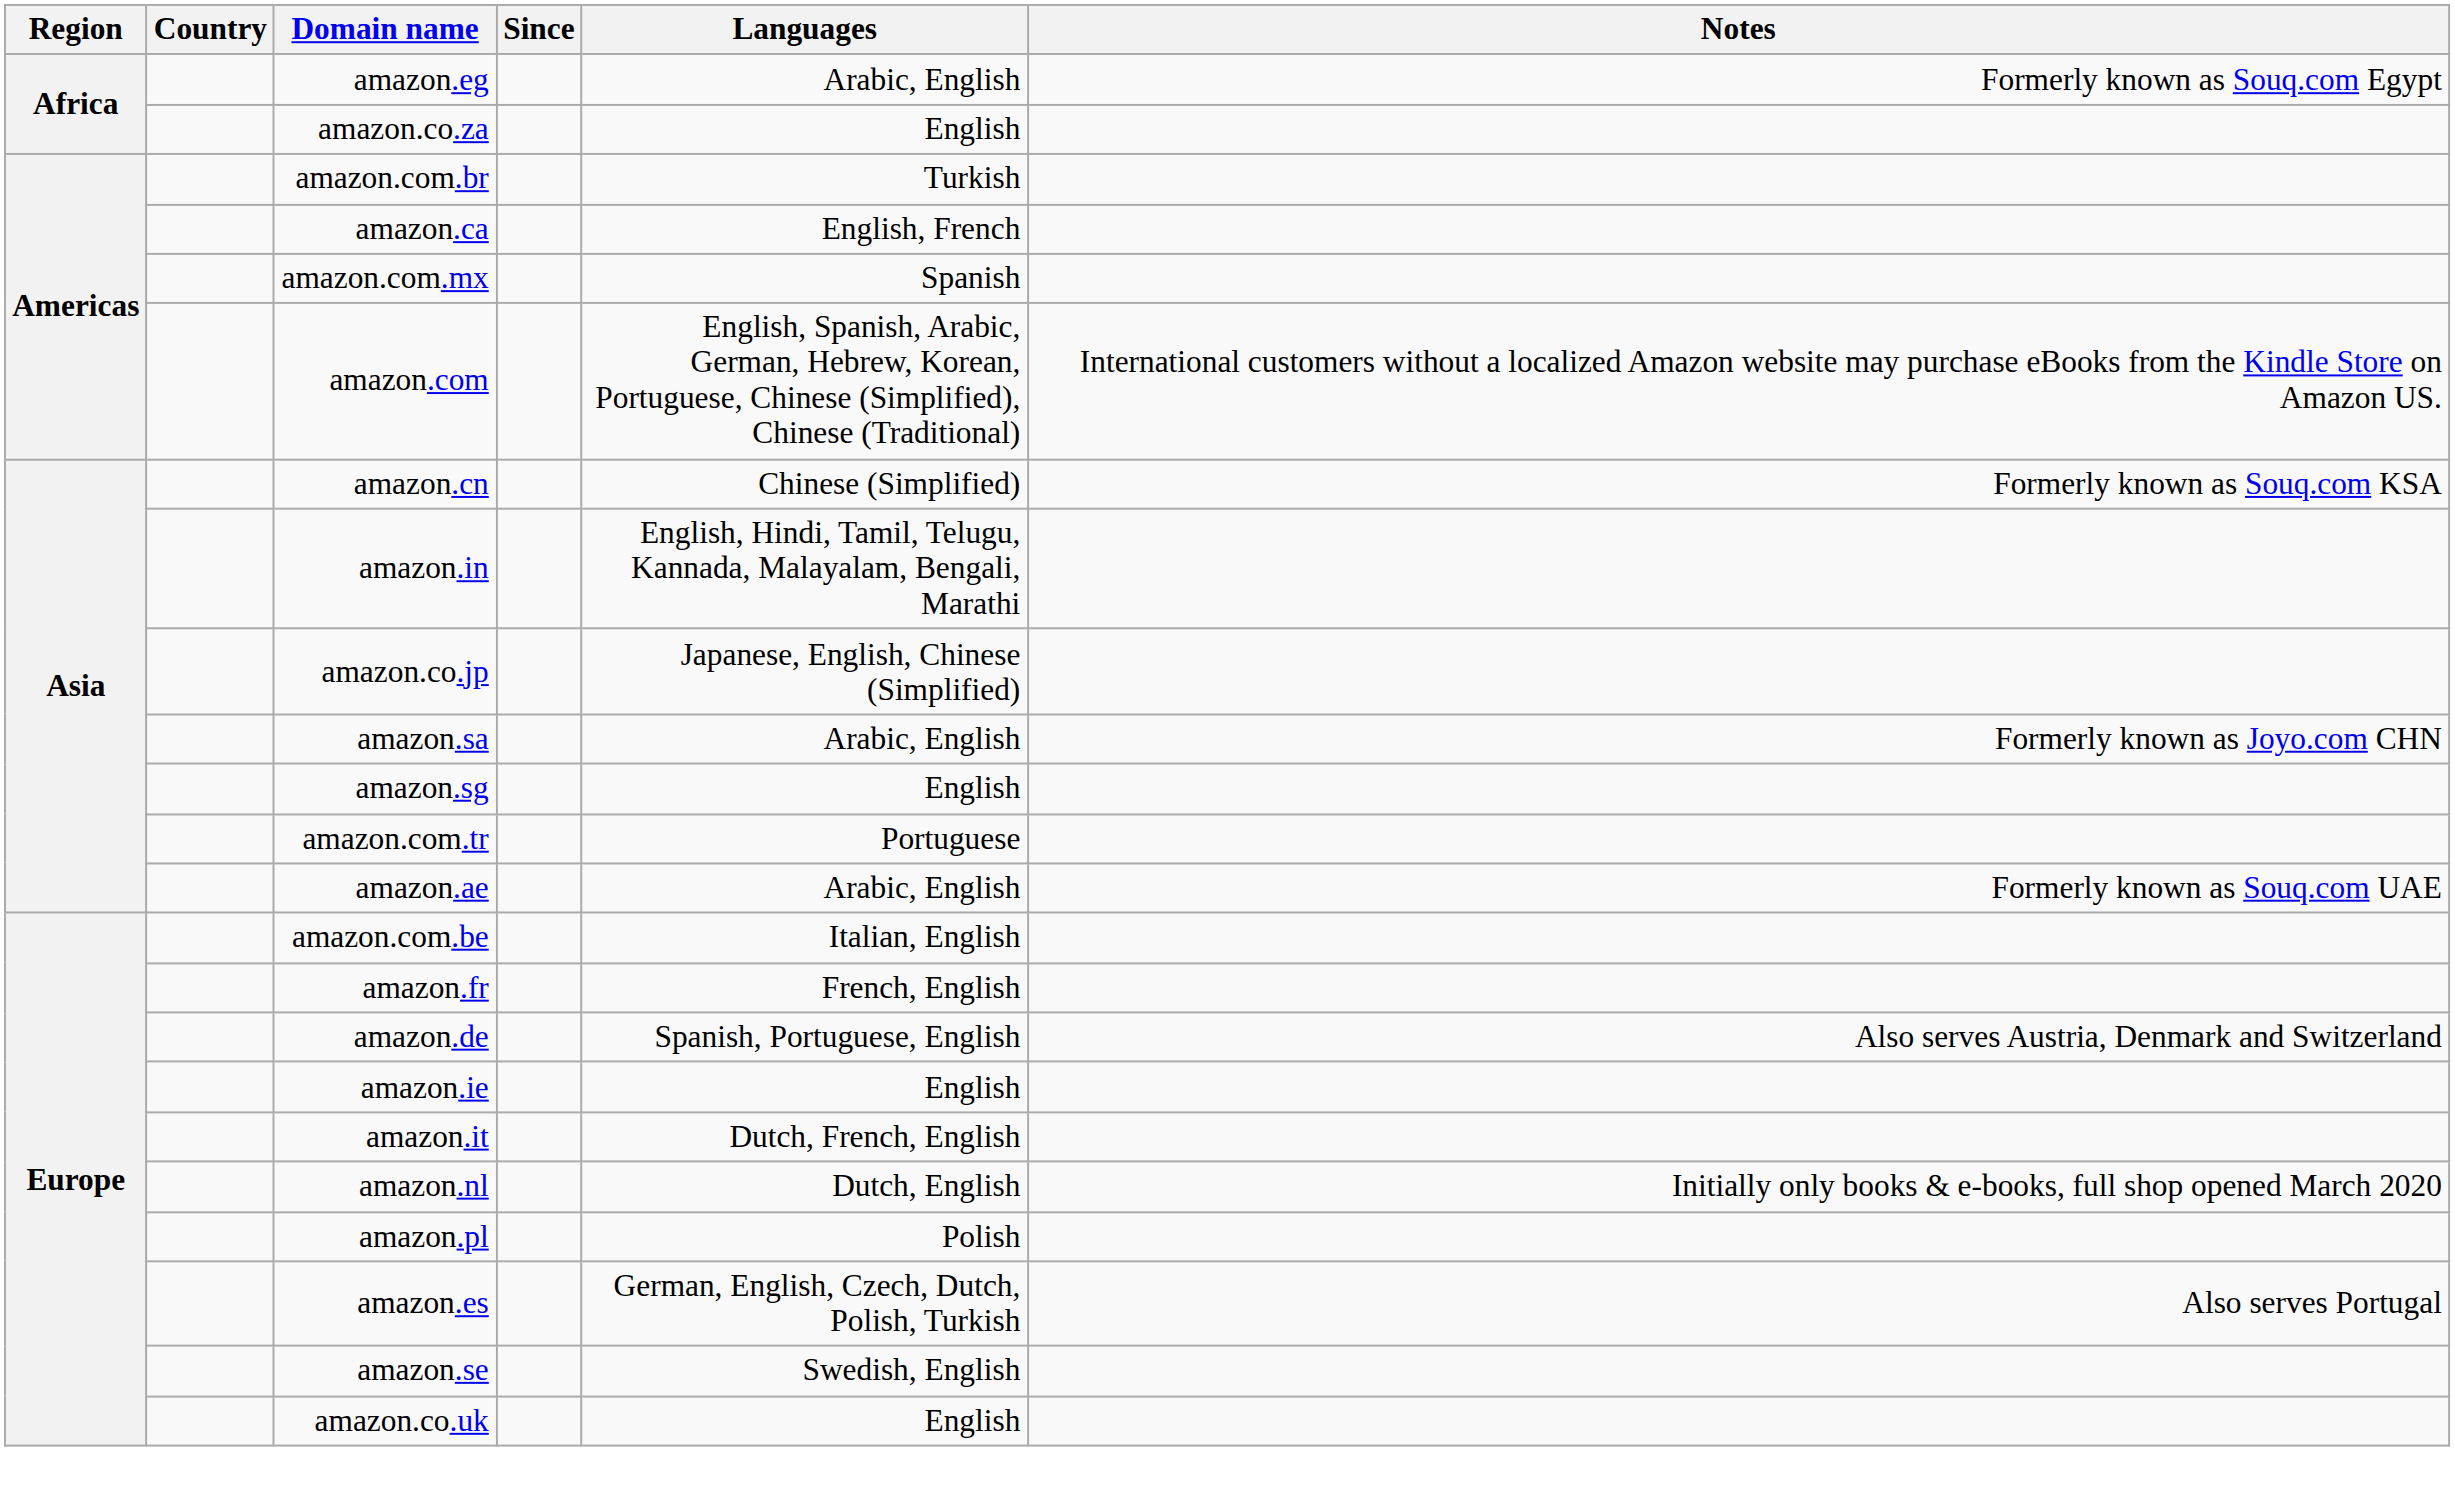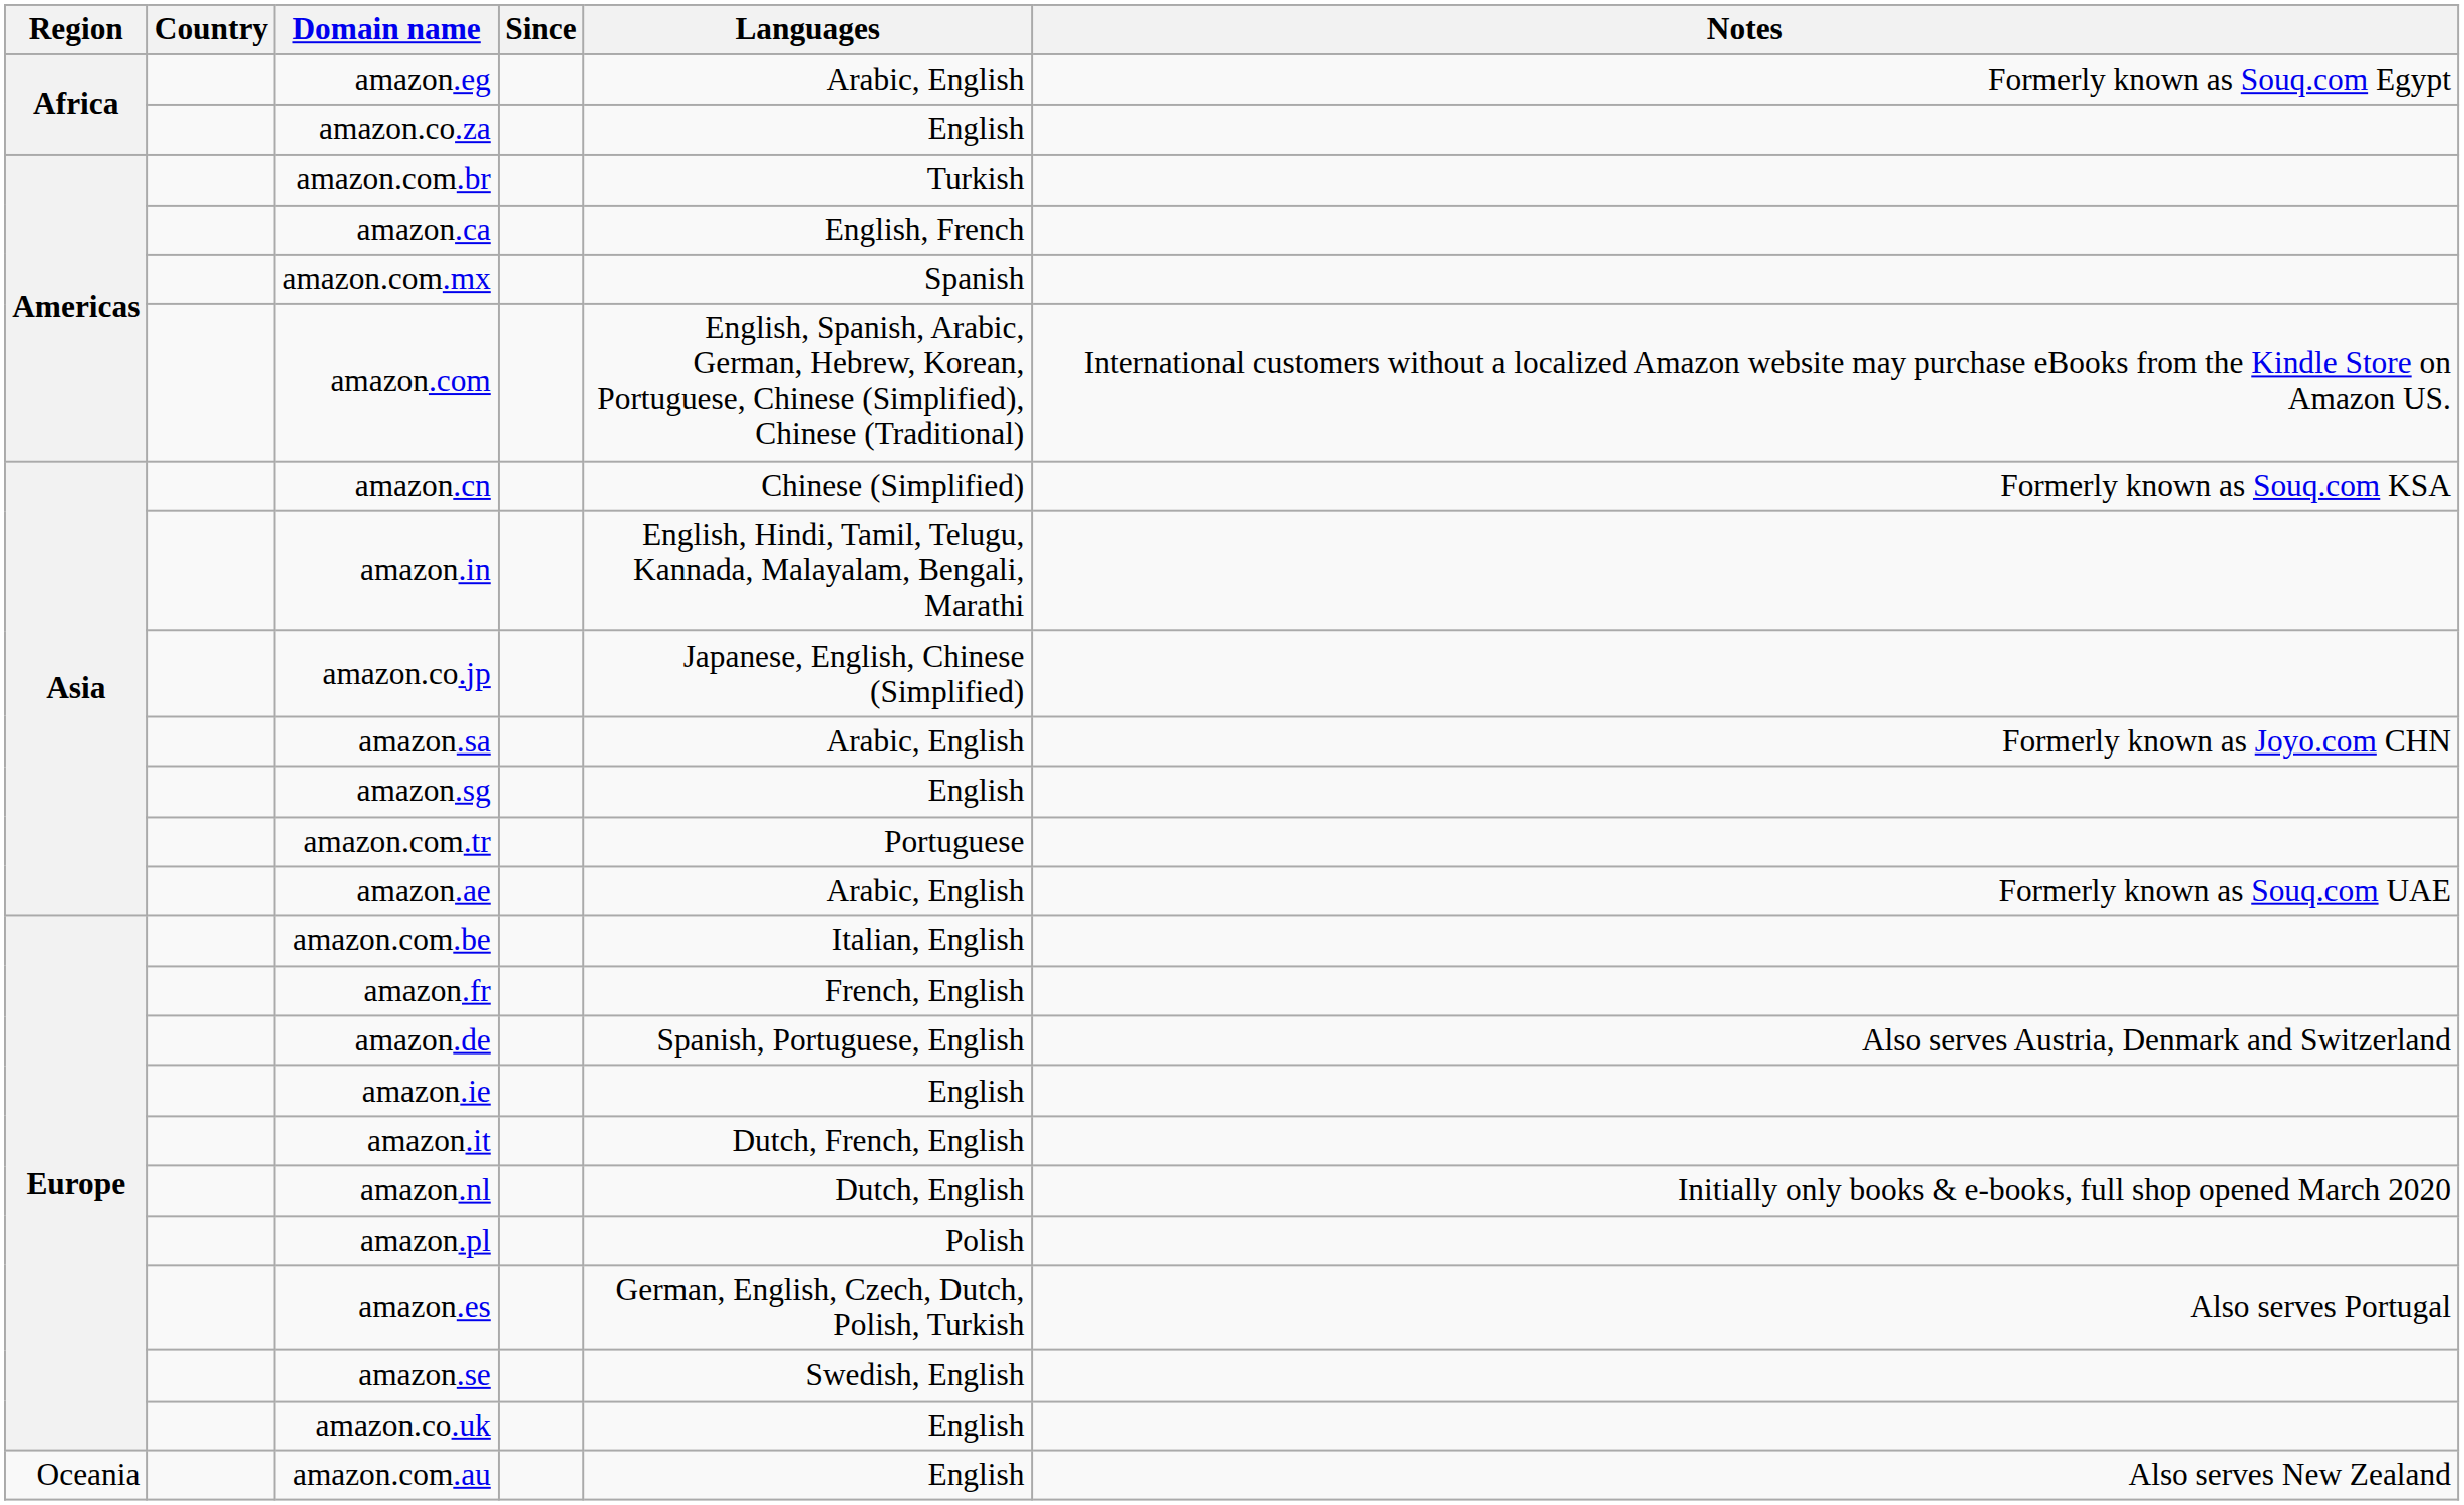+ row: Oceania | amazon.com.au | English | Also serves New Zealand
